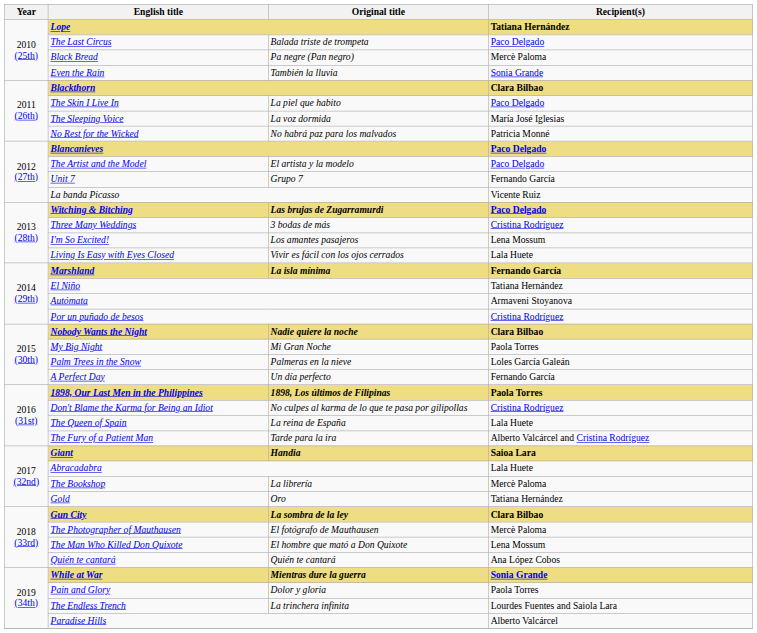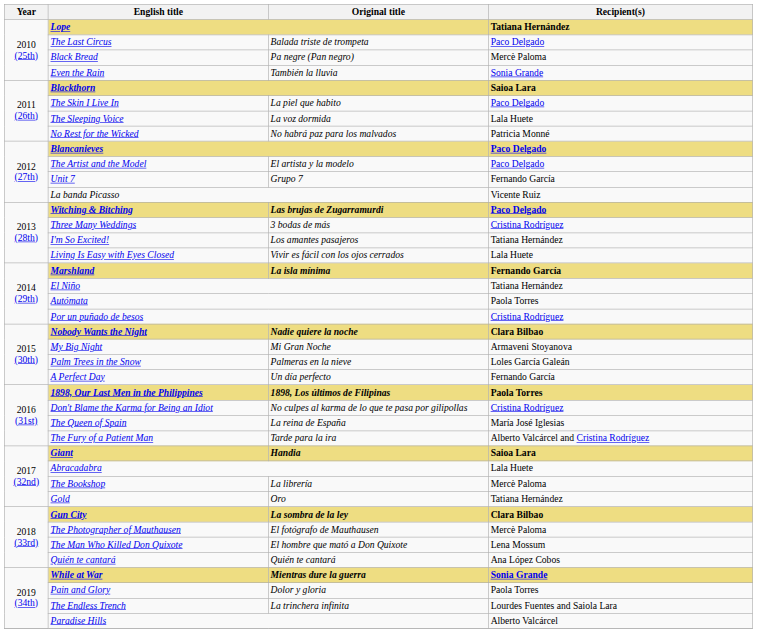Blackthorn | Recipient(s): Clara Bilbao -> Saioa Lara
The Sleeping Voice | Recipient(s): María José Iglesias -> Lala Huete
I'm So Excited! | Recipient(s): Lena Mossum -> Tatiana Hernández
Autómata | Recipient(s): Armaveni Stoyanova -> Paola Torres
My Big Night | Recipient(s): Paola Torres -> Armaveni Stoyanova
The Queen of Spain | Recipient(s): Lala Huete -> María José Iglesias
